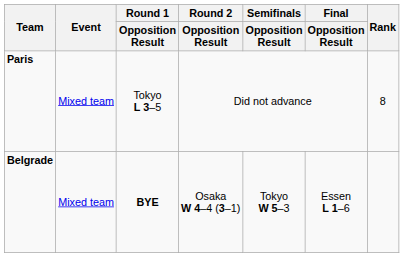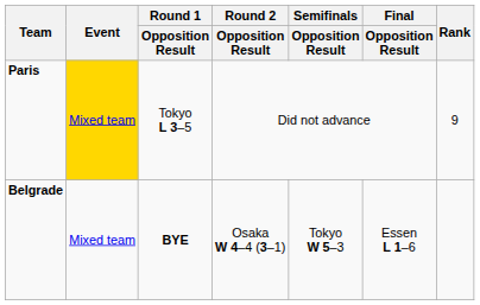Paris | Event: no background -> gold background
Paris | Rank: 8 -> 9
